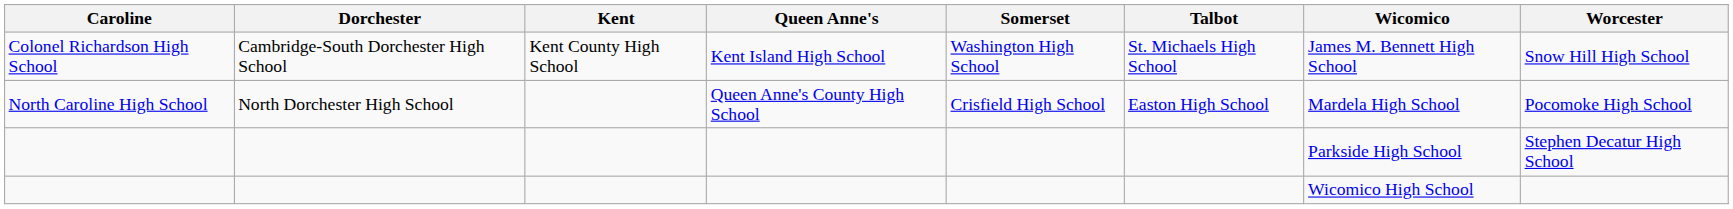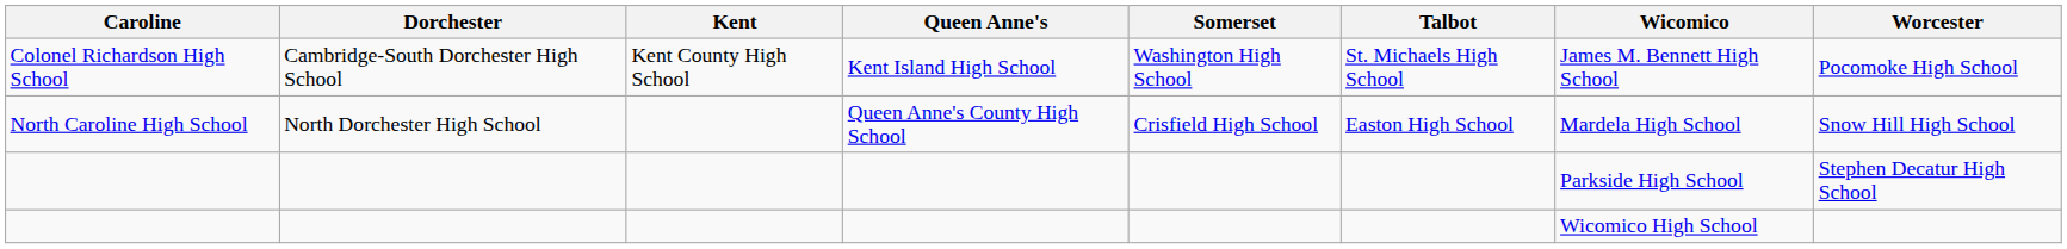Colonel Richardson High School | Worcester: Snow Hill High School -> Pocomoke High School
North Caroline High School | Worcester: Pocomoke High School -> Snow Hill High School
